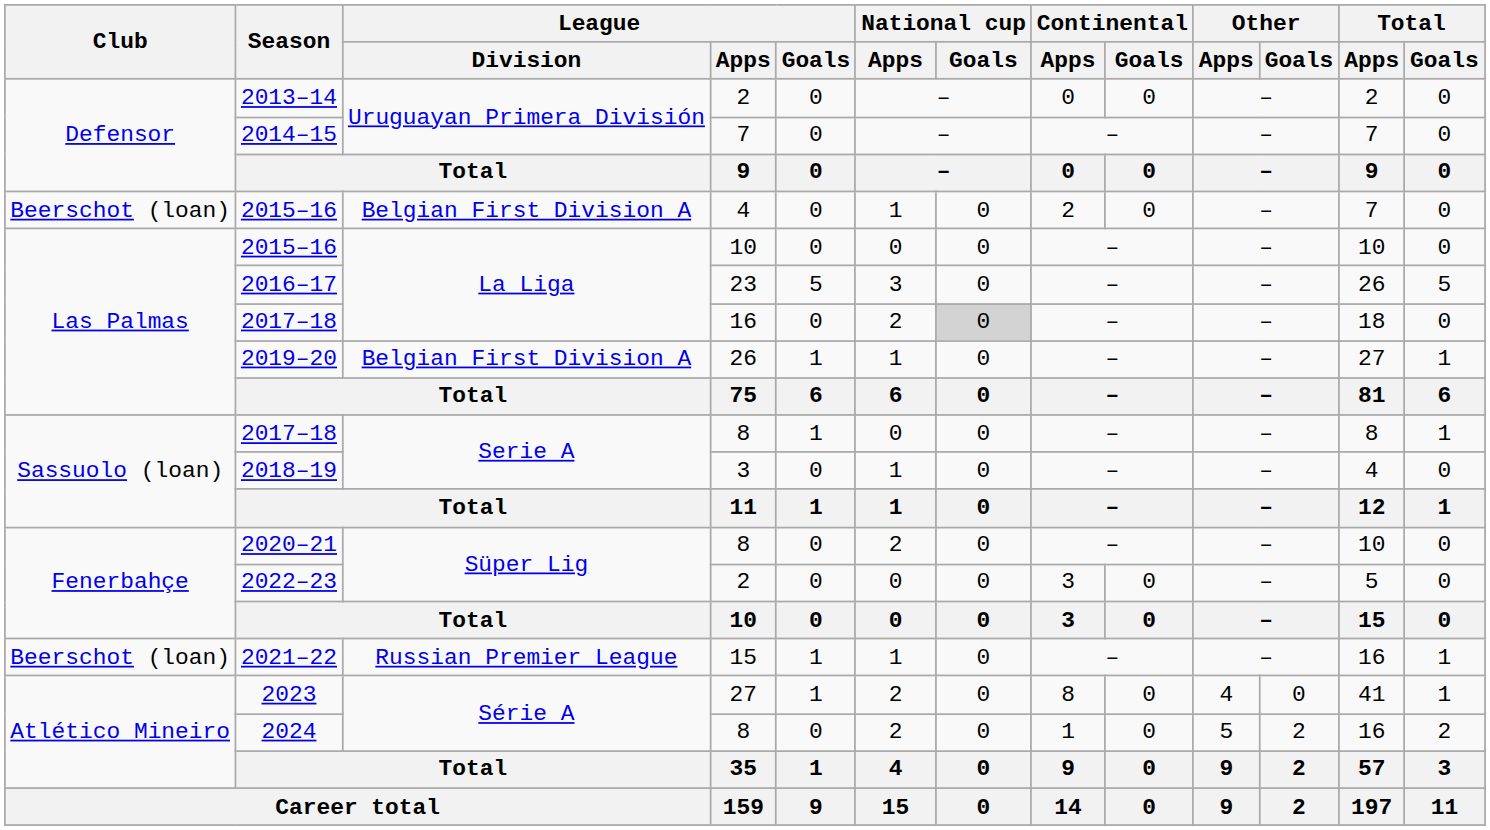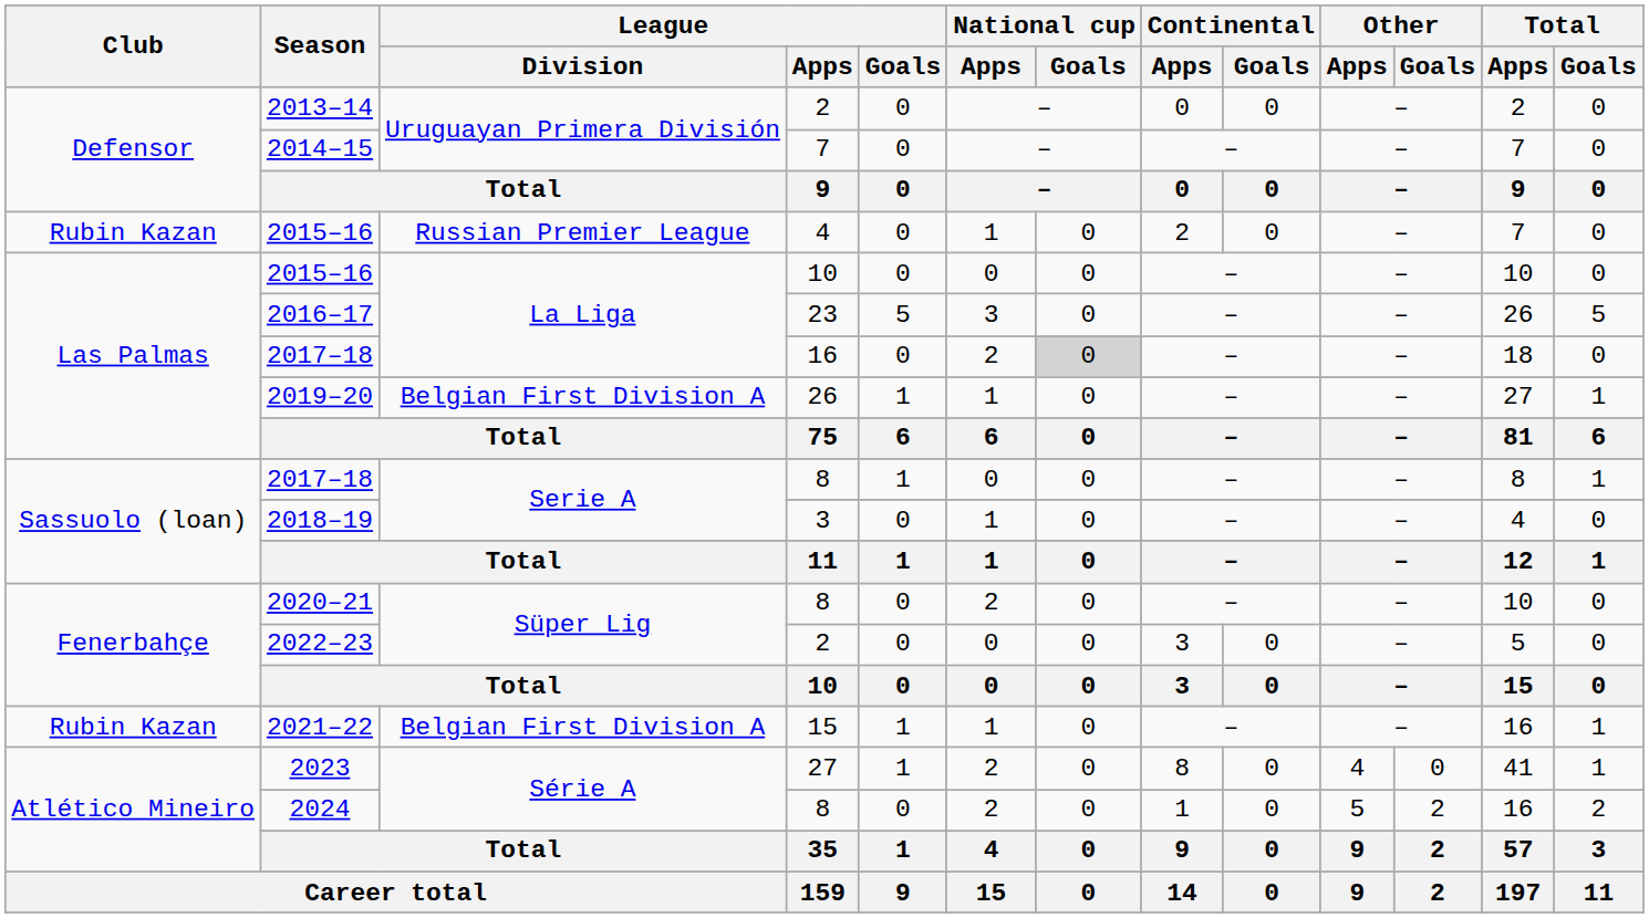2015–16 / 4 | Club: Beerschot (loan) -> Rubin Kazan
2015–16 / 4 | League / Division: Belgian First Division A -> Russian Premier League
2021–22 | Club: Beerschot (loan) -> Rubin Kazan
2021–22 | League / Division: Russian Premier League -> Belgian First Division A
